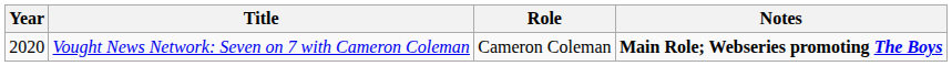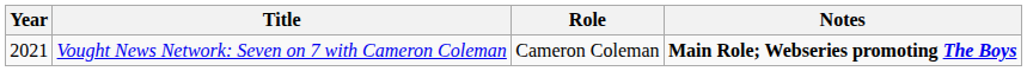Vought News Network: Seven on 7 with Cameron Coleman | Year: 2020 -> 2021
